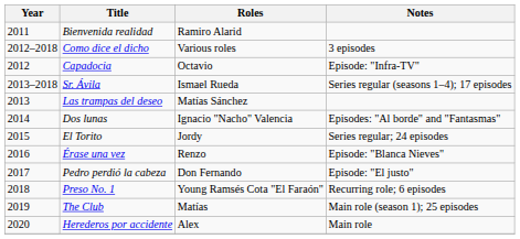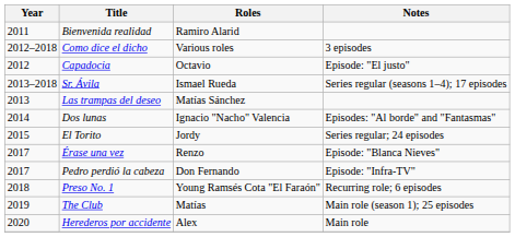Capadocia | Notes: Episode: "Infra-TV" -> Episode: "El justo"
Érase una vez | Year: 2016 -> 2017
Pedro perdió la cabeza | Notes: Episode: "El justo" -> Episode: "Infra-TV"
